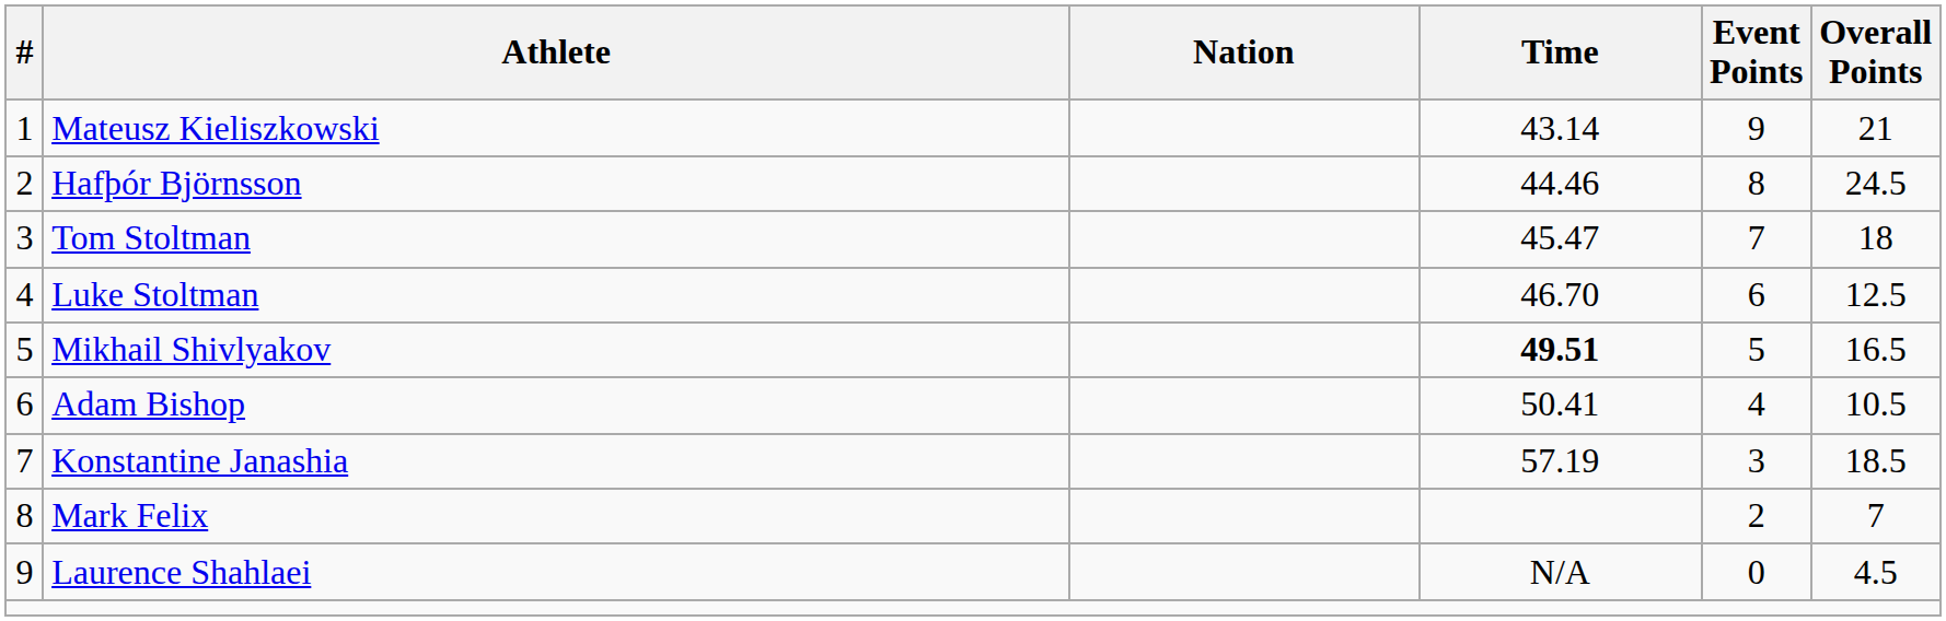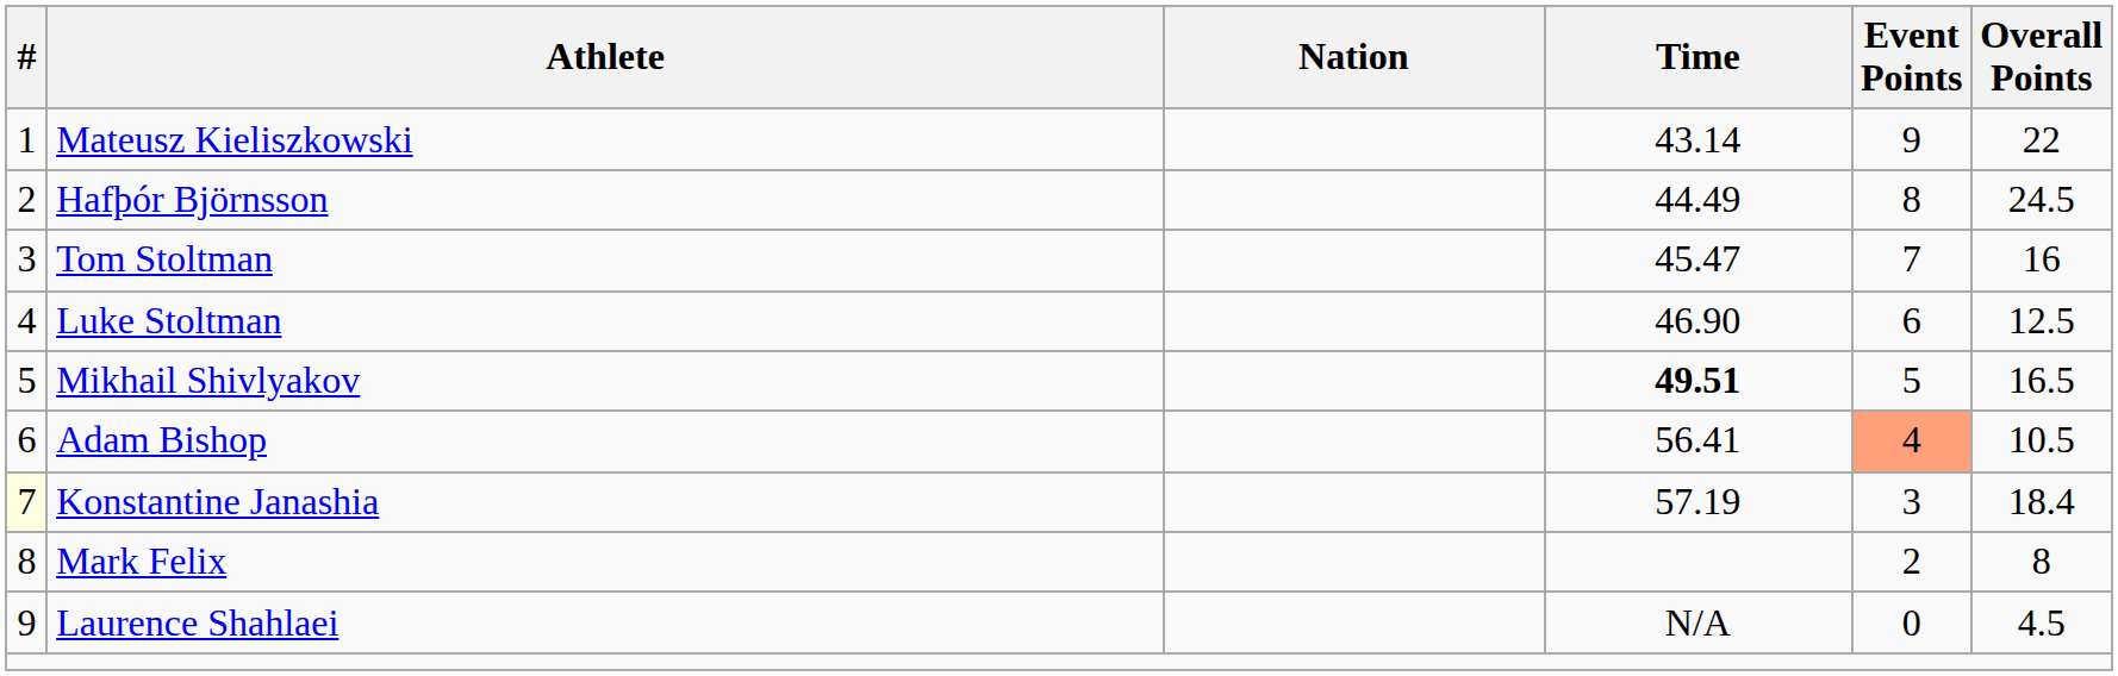Mateusz Kieliszkowski | Overall Points: 21 -> 22
Hafþór Björnsson | Time: 44.46 -> 44.49
Tom Stoltman | Overall Points: 18 -> 16
Luke Stoltman | Time: 46.70 -> 46.90
Adam Bishop | Time: 50.41 -> 56.41
Adam Bishop | Event Points: no background -> lightsalmon background
Konstantine Janashia | #: no background -> lightyellow background
Konstantine Janashia | Overall Points: 18.5 -> 18.4
Mark Felix | Overall Points: 7 -> 8
